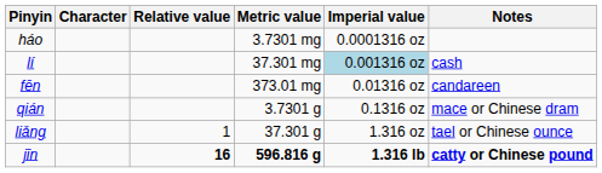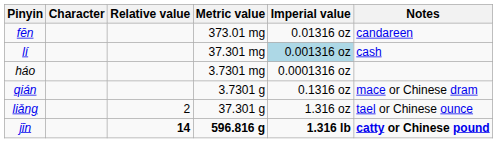rows swapped: háo <-> fēn
liǎng | Relative value: 1 -> 2
jīn | Relative value: 16 -> 14
